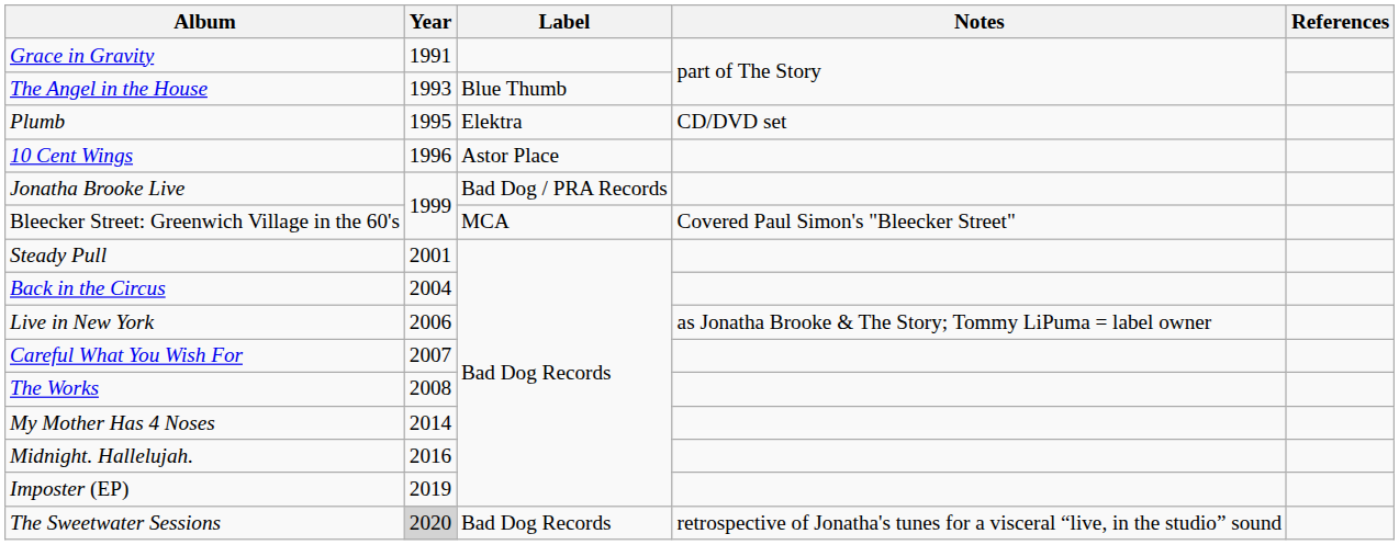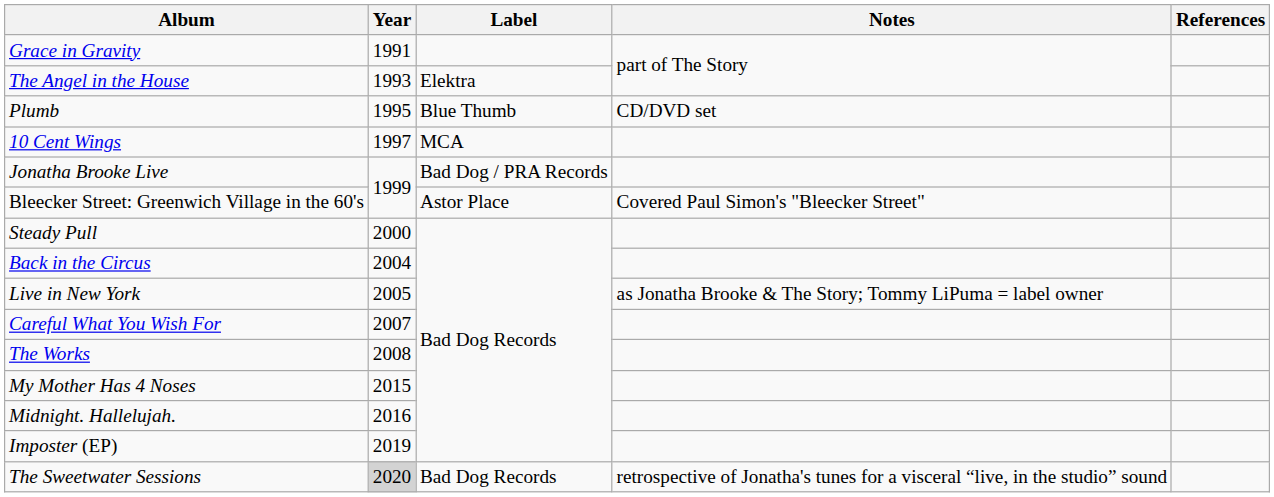The Angel in the House | Label: Blue Thumb -> Elektra
Plumb | Label: Elektra -> Blue Thumb
10 Cent Wings | Year: 1996 -> 1997
10 Cent Wings | Label: Astor Place -> MCA
Bleecker Street: Greenwich Village in the 60's | Label: MCA -> Astor Place
Steady Pull | Year: 2001 -> 2000
Live in New York | Year: 2006 -> 2005
My Mother Has 4 Noses | Year: 2014 -> 2015
